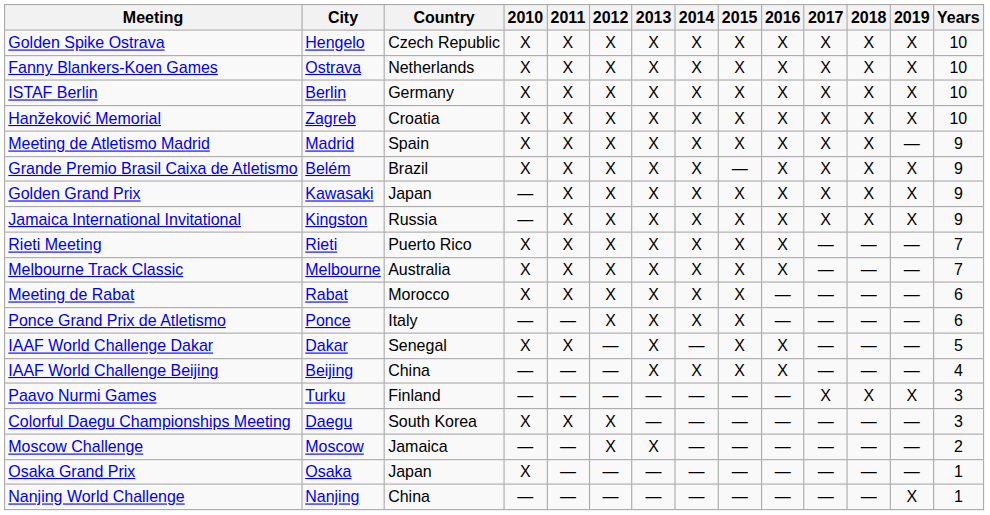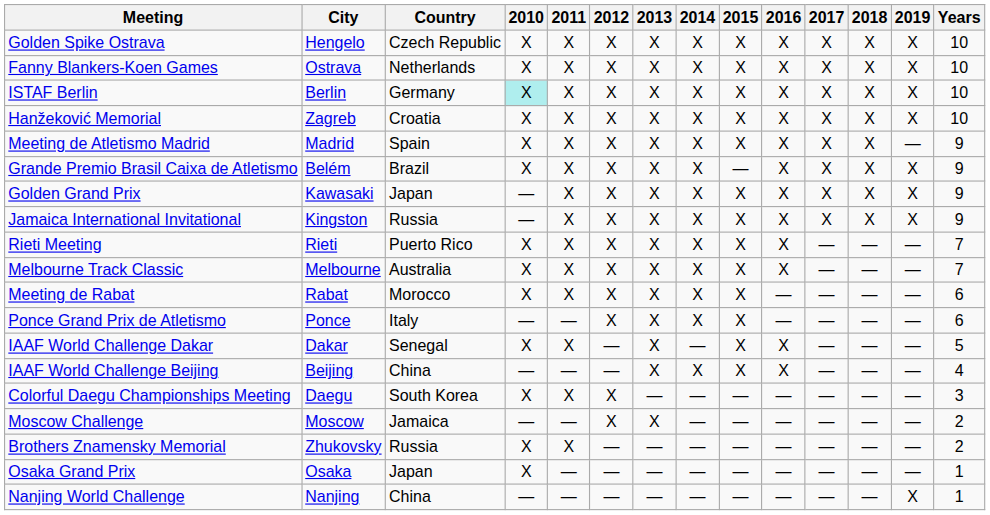ISTAF Berlin | 2010: no background -> paleturquoise background
- row: Paavo Nurmi Games | Turku | Finland | — | — | — | — | — | — | — | X | X | X | 3
+ row: Brothers Znamensky Memorial | Zhukovsky | Russia | X | X | — | — | — | — | — | — | — | — | 2
